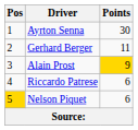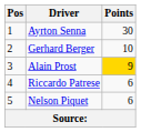Gerhard Berger | Points: 11 -> 10
Nelson Piquet | Pos: gold background -> no background
